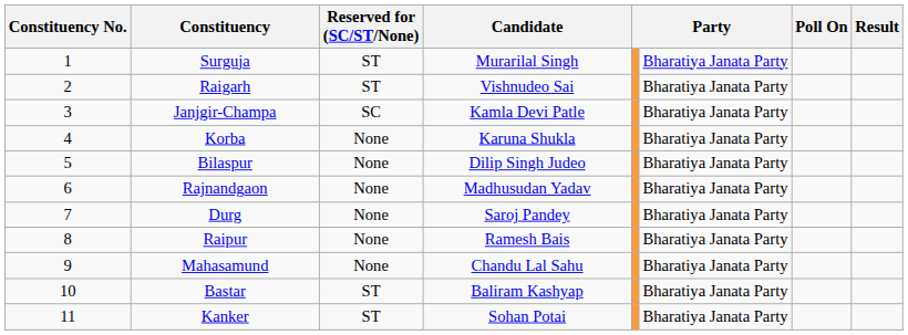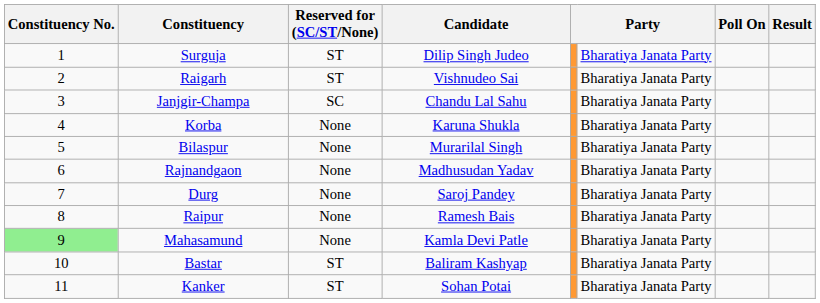Surguja | Candidate: Murarilal Singh -> Dilip Singh Judeo
Janjgir-Champa | Candidate: Kamla Devi Patle -> Chandu Lal Sahu
Bilaspur | Candidate: Dilip Singh Judeo -> Murarilal Singh
Mahasamund | Constituency No.: no background -> lightgreen background
Mahasamund | Candidate: Chandu Lal Sahu -> Kamla Devi Patle
